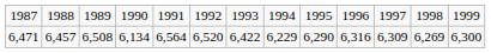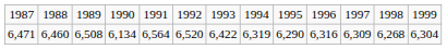6,471 | column 2: 6,457 -> 6,460
6,471 | column 8: 6,229 -> 6,319
6,471 | column 12: 6,269 -> 6,268
6,471 | column 13: 6,300 -> 6,304
